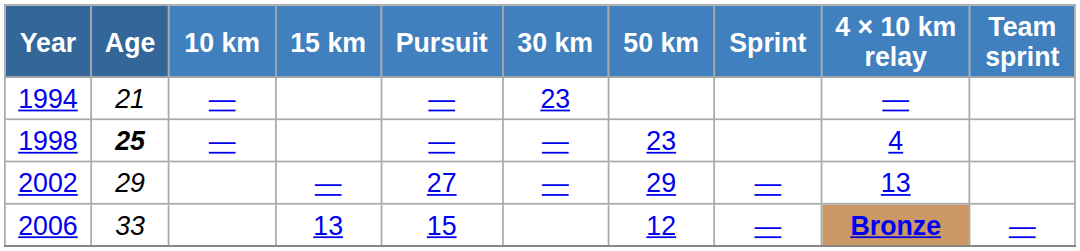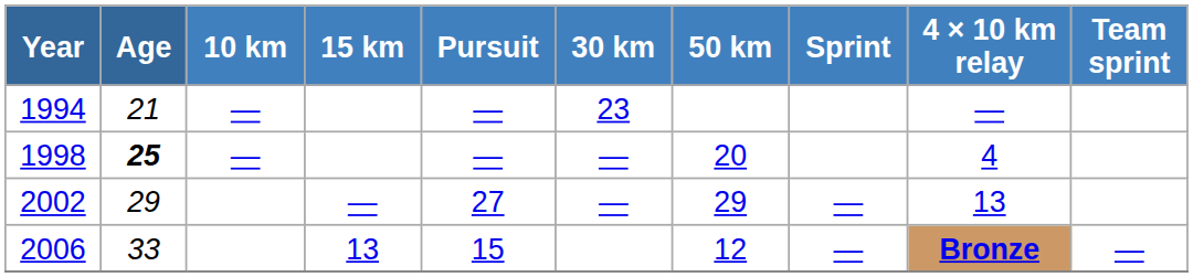1998 | 50 km: 23 -> 20
